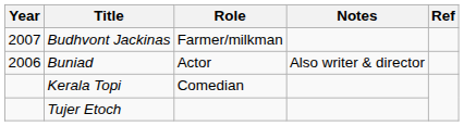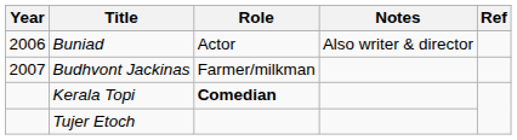rows swapped: Buniad <-> Budhvont Jackinas
Kerala Topi | Role: normal -> bold
